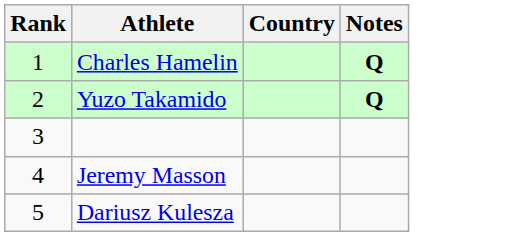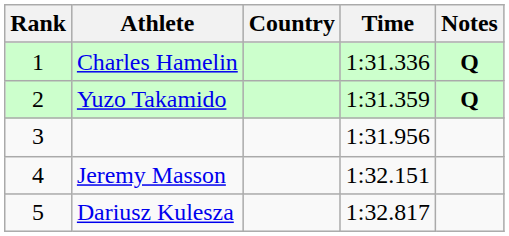+ column: Time | 1:31.336 | 1:31.359 | 1:31.956 | 1:32.151 | 1:32.817
